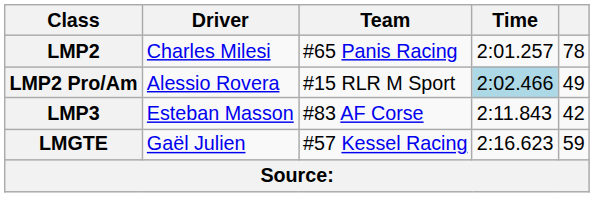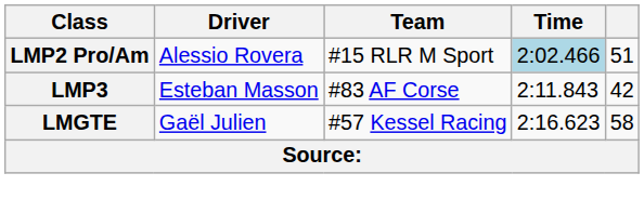- row: LMP2 | Charles Milesi | #65 Panis Racing | 2:01.257 | 78
LMP2 Pro/Am | column 5: 49 -> 51
LMGTE | column 5: 59 -> 58
